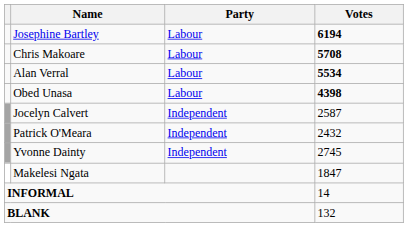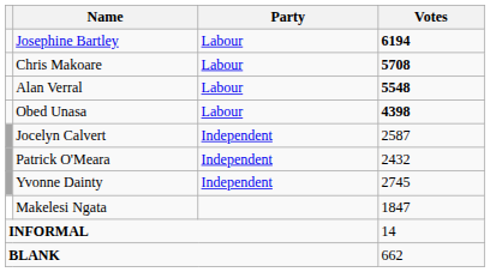Alan Verral | Votes: 5534 -> 5548
BLANK | Votes: 132 -> 662
